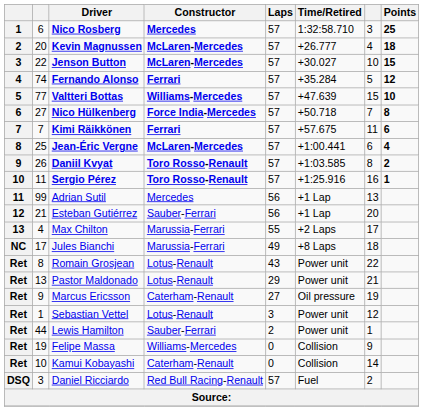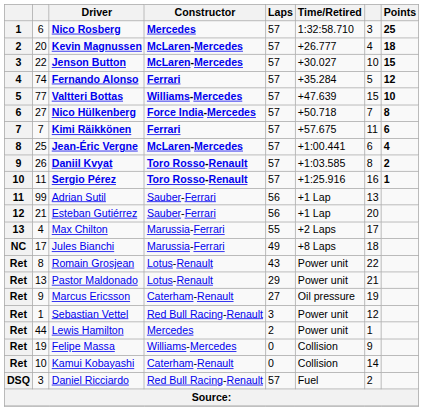Adrian Sutil | Constructor: Mercedes -> Sauber-Ferrari
Sebastian Vettel | Constructor: Lotus-Renault -> Red Bull Racing-Renault
Lewis Hamilton | Constructor: Sauber-Ferrari -> Mercedes
